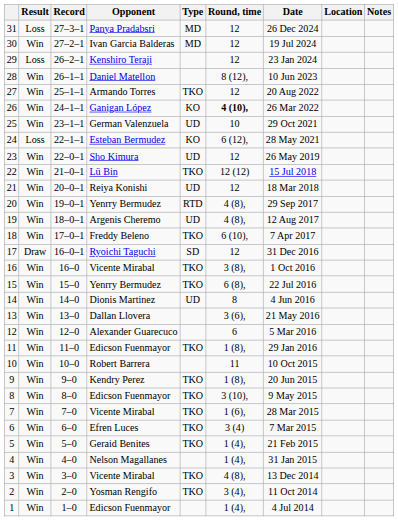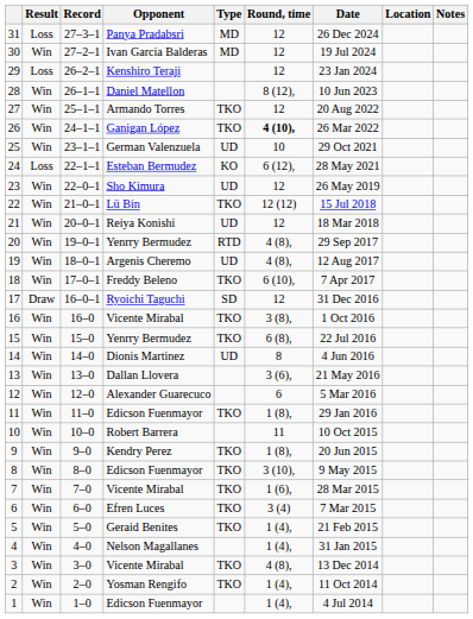26 | Type: KO -> TKO
2 | Round, time: 3 (4), -> 1 (4),
